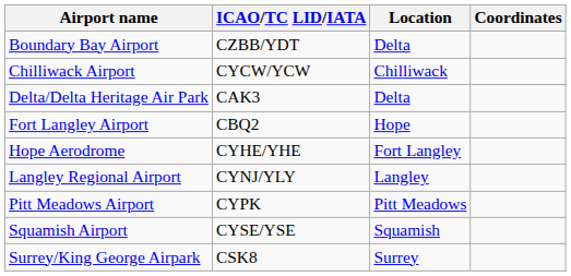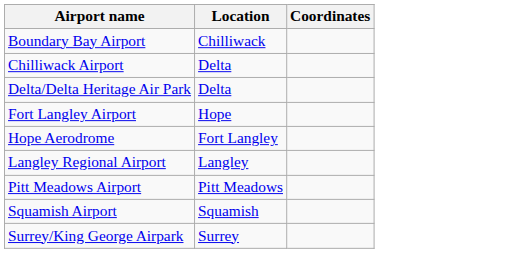- column: ICAO/TC LID/IATA | CZBB/YDT | CYCW/YCW | CAK3 | CBQ2 | CYHE/YHE | CYNJ/YLY | CYPK | CYSE/YSE | CSK8
Boundary Bay Airport | Location: Delta -> Chilliwack
Chilliwack Airport | Location: Chilliwack -> Delta
